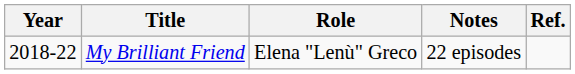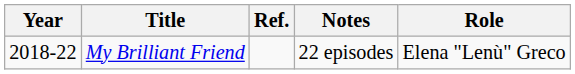columns swapped: Role <-> Ref.
